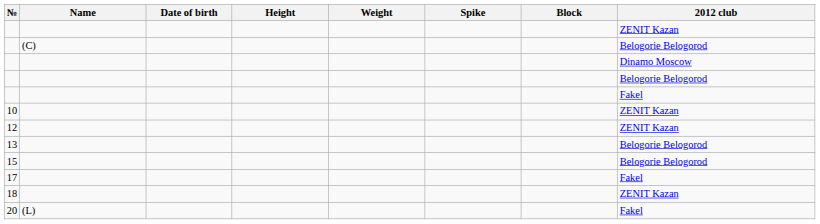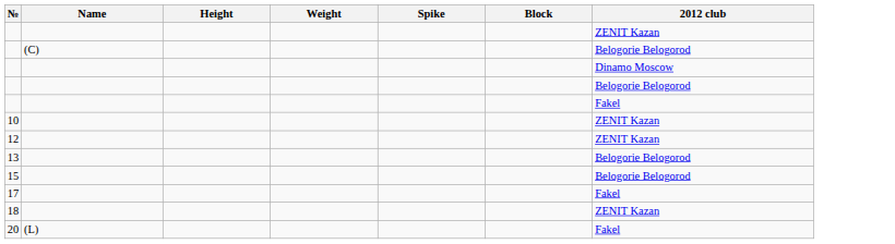- column: Date of birth
